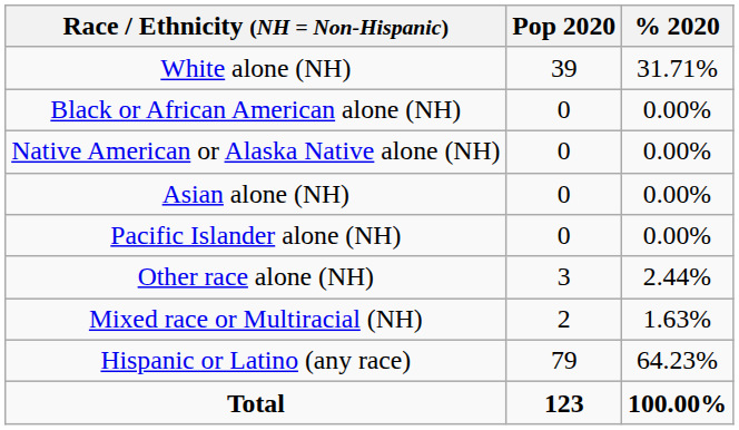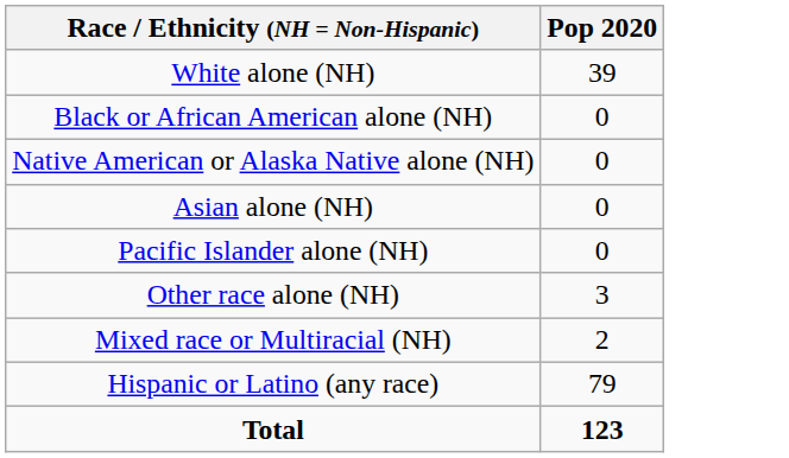- column: % 2020 | 31.71% | 0.00% | 0.00% | 0.00% | 0.00% | 2.44% | 1.63% | 64.23% | 100.00%
